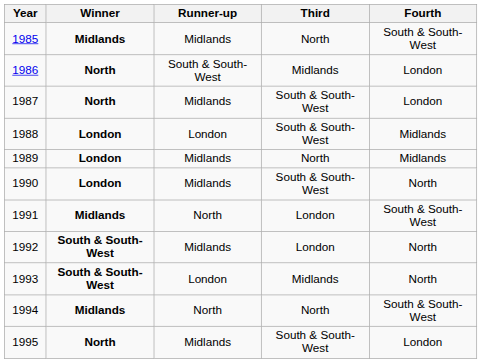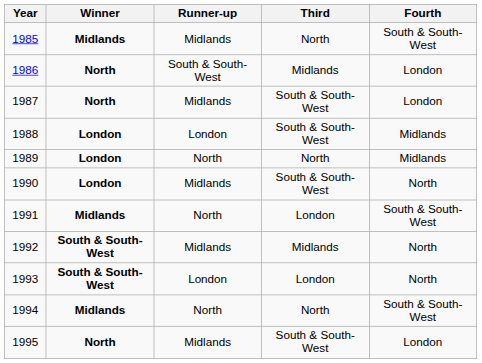1989 | Runner-up: Midlands -> North
1992 | Third: London -> Midlands
1993 | Third: Midlands -> London
